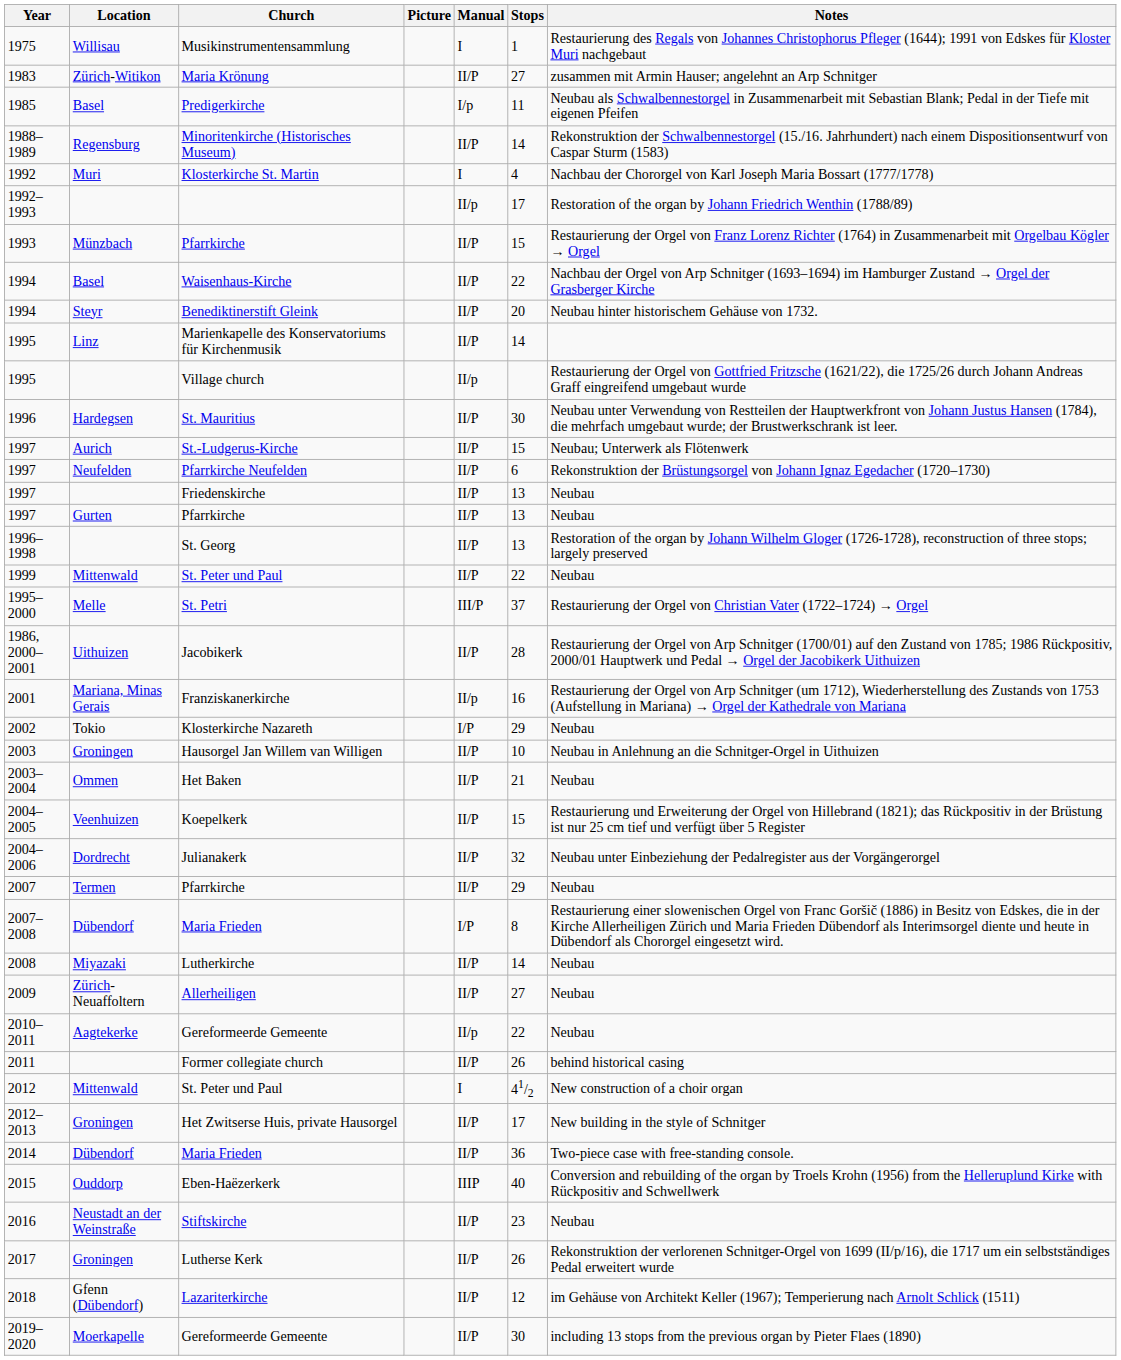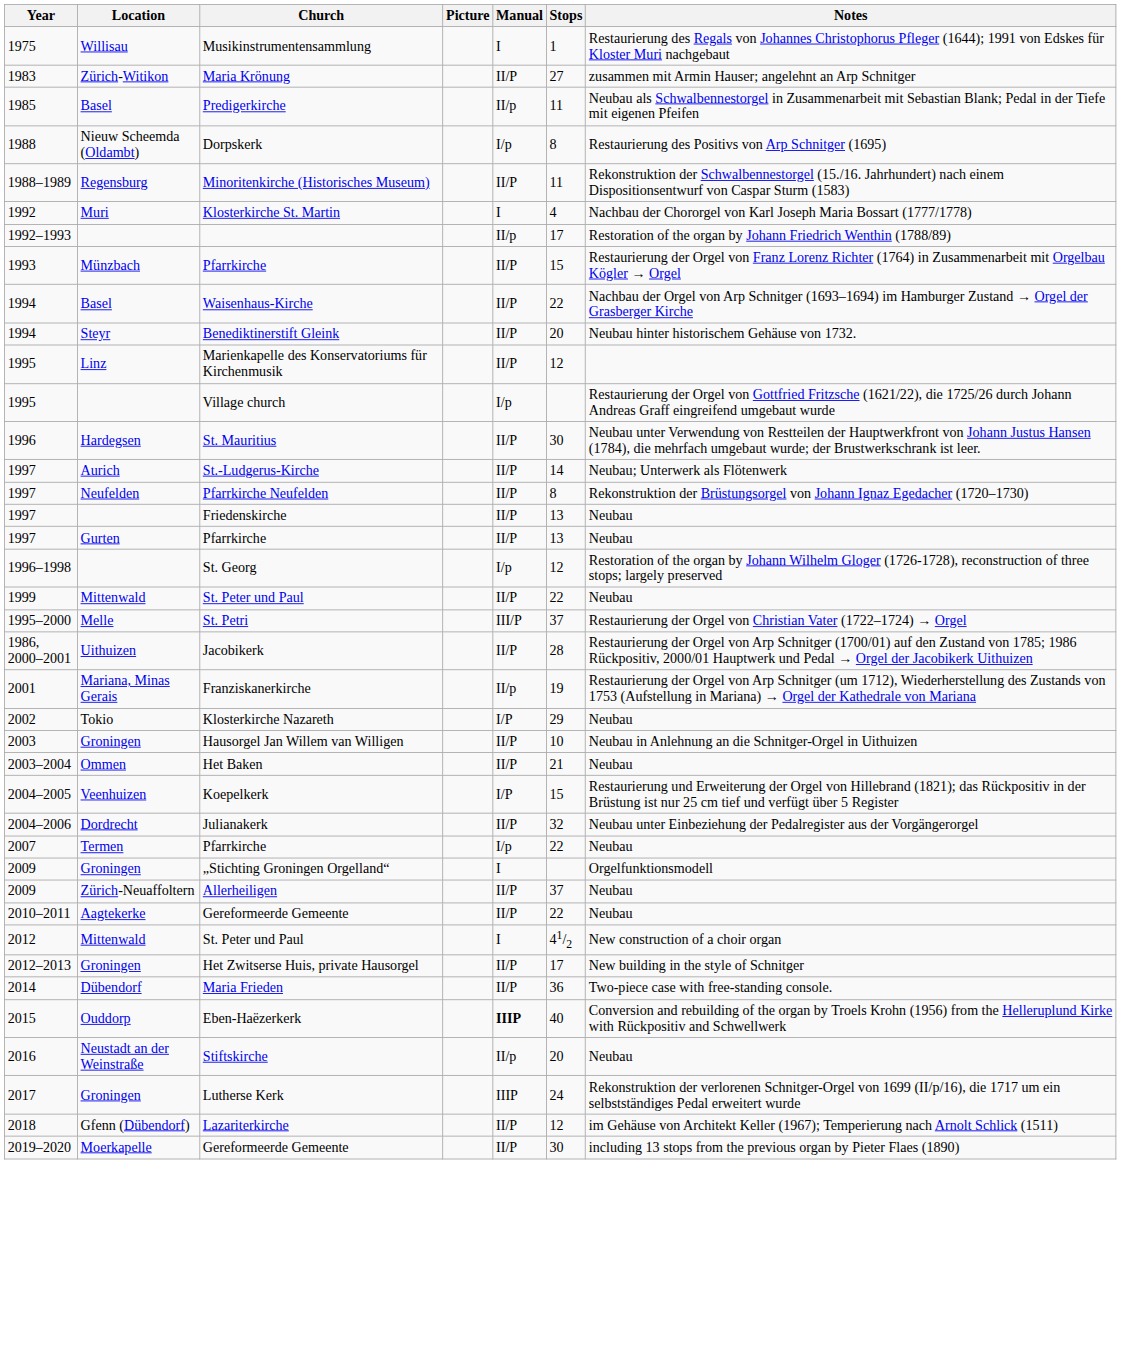Predigerkirche | Manual: I/p -> II/p
+ row: 1988 | Nieuw Scheemda (Oldambt) | Dorpskerk | I/p | 8 | Restaurierung des Positivs von Arp Schnitger (1695)
Minoritenkirche (Historisches Museum) | Stops: 14 -> 11
Marienkapelle des Konservatoriums für Kirchenmusik | Stops: 14 -> 12
Village church | Manual: II/p -> I/p
St.-Ludgerus-Kirche | Stops: 15 -> 14
Pfarrkirche Neufelden | Stops: 6 -> 8
St. Georg | Manual: II/P -> I/p
St. Georg | Stops: 13 -> 12
Franziskanerkirche | Stops: 16 -> 19
Koepelkerk | Manual: II/P -> I/P
2007 / Pfarrkirche | Manual: II/P -> I/p
2007 / Pfarrkirche | Stops: 29 -> 22
- row: 2007–2008 | Dübendorf | Maria Frieden | I/P | 8 | Restaurierung einer slowenischen Orgel von Franc Goršič (1886) in Besitz von Edskes, die in der Kirche Allerheiligen Zürich und Maria Frieden Dübendorf als Interimsorgel diente und heute in Dübendorf als Chororgel eingesetzt wird.
- row: 2008 | Miyazaki | Lutherkirche | II/P | 14 | Neubau
+ row: 2009 | Groningen | „Stichting Groningen Orgelland“ | I | Orgelfunktionsmodell
Allerheiligen | Stops: 27 -> 37
2010–2011 / Gereformeerde Gemeente | Manual: II/p -> II/P
- row: 2011 | Former collegiate church | II/P | 26 | behind historical casing
Eben-Haëzerkerk | Manual: normal -> bold
Stiftskirche | Manual: II/P -> II/p
Stiftskirche | Stops: 23 -> 20
Lutherse Kerk | Manual: II/P -> IIIP
Lutherse Kerk | Stops: 26 -> 24
